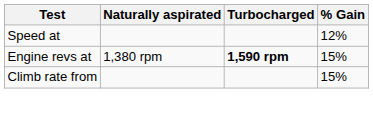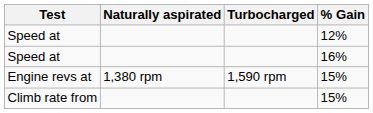+ row: Speed at | 16%
Engine revs at | Turbocharged: bold -> normal
